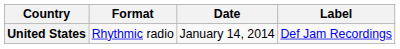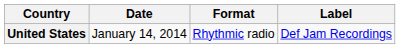columns swapped: Date <-> Format
